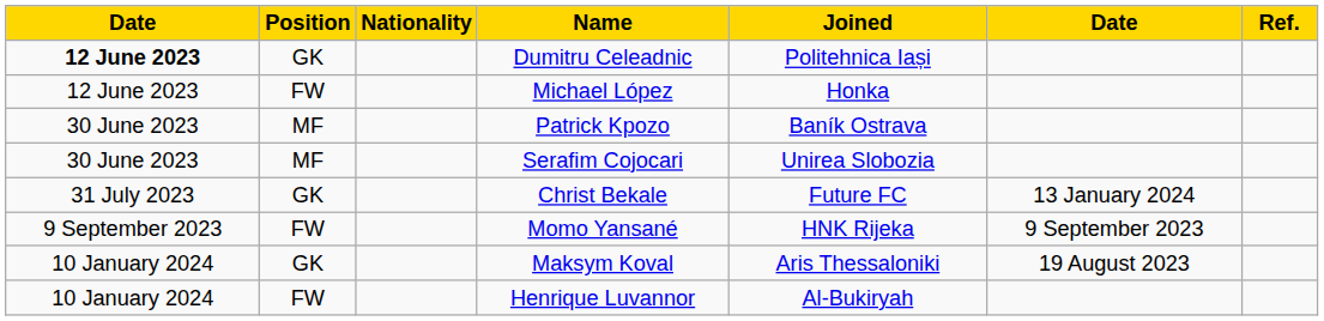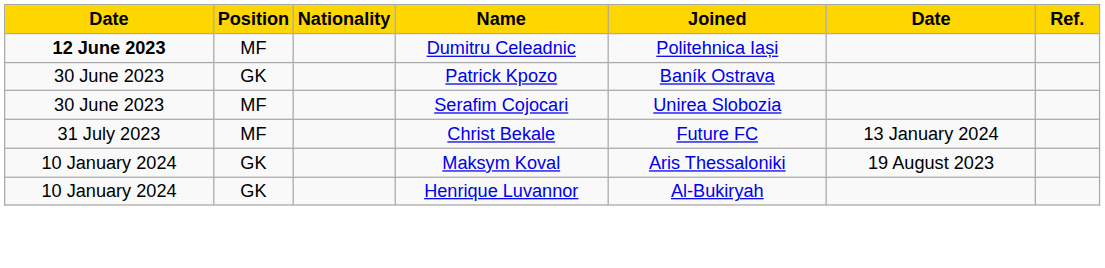Dumitru Celeadnic | Position: GK -> MF
- row: 12 June 2023 | FW | Michael López | Honka
Patrick Kpozo | Position: MF -> GK
Christ Bekale | Position: GK -> MF
- row: 9 September 2023 | FW | Momo Yansané | HNK Rijeka | 9 September 2023
Henrique Luvannor | Position: FW -> GK
